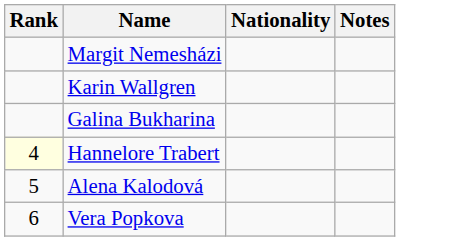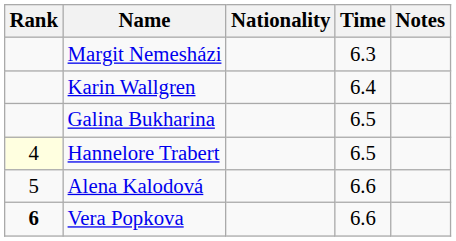+ column: Time | 6.3 | 6.4 | 6.5 | 6.5 | 6.6 | 6.6
Vera Popkova | Rank: normal -> bold
